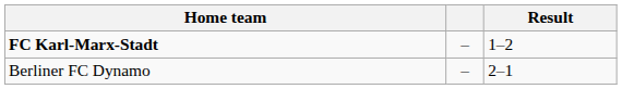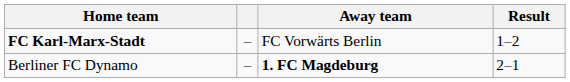+ column: Away team | FC Vorwärts Berlin | 1. FC Magdeburg
